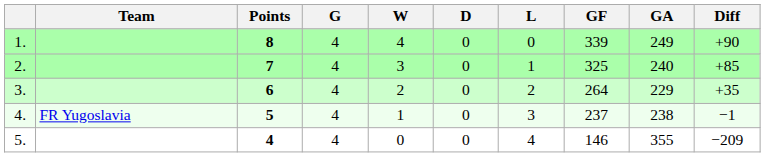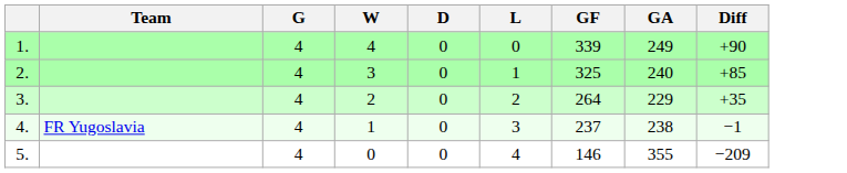- column: Points | 8 | 7 | 6 | 5 | 4
